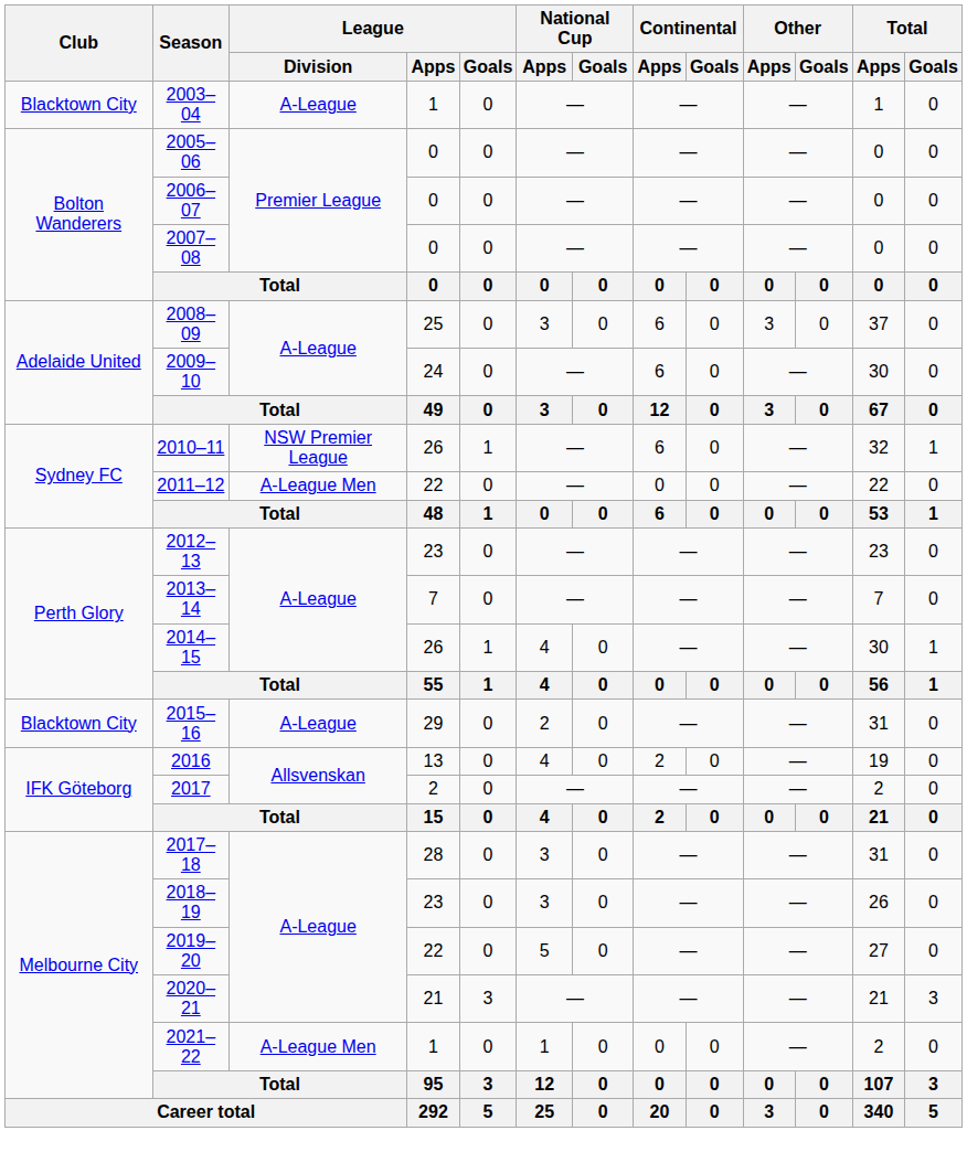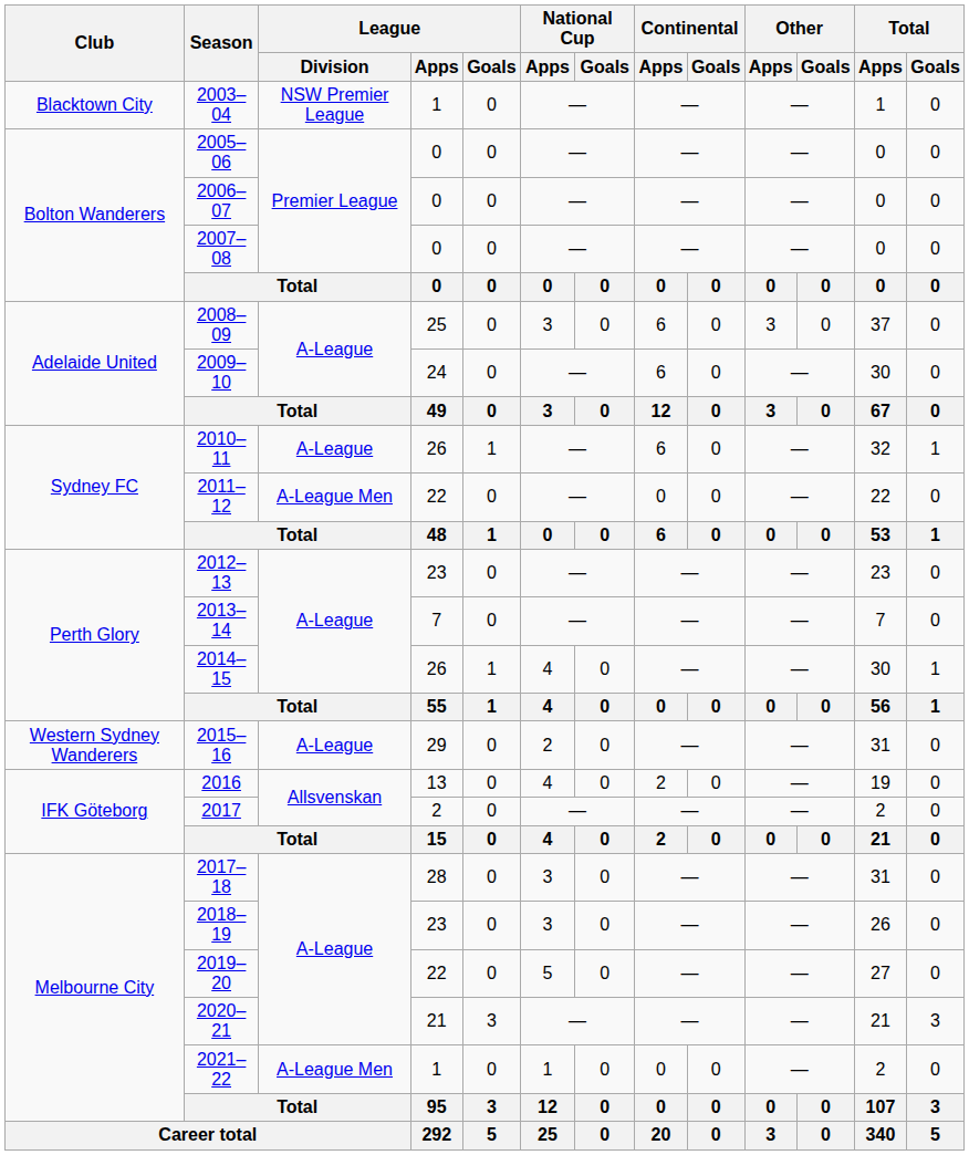2003–04 | League / Division: A-League -> NSW Premier League
2010–11 | League / Division: NSW Premier League -> A-League
2015–16 | Club: Blacktown City -> Western Sydney Wanderers
